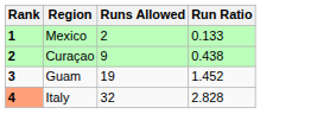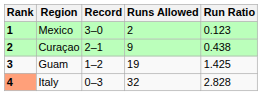+ column: Record | 3–0 | 2–1 | 1–2 | 0–3
Mexico | Run Ratio: 0.133 -> 0.123
Guam | Run Ratio: 1.452 -> 1.425
